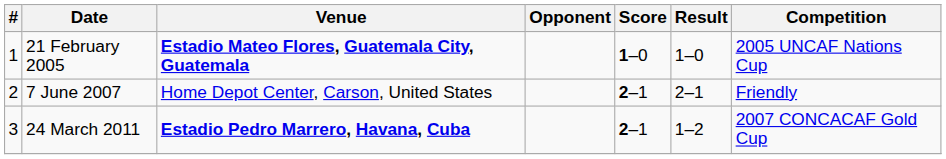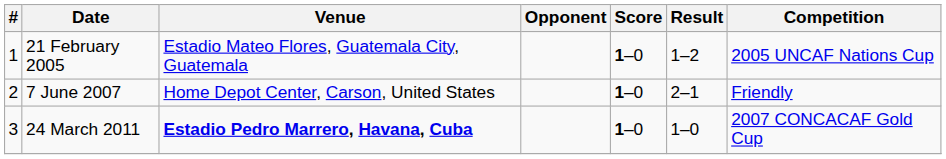21 February 2005 | Venue: bold -> normal
21 February 2005 | Result: 1–0 -> 1–2
7 June 2007 | Score: 2–1 -> 1–0
24 March 2011 | Score: 2–1 -> 1–0
24 March 2011 | Result: 1–2 -> 1–0
